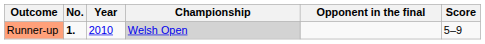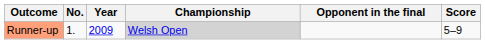Runner-up | No.: bold -> normal
Runner-up | Year: 2010 -> 2009
